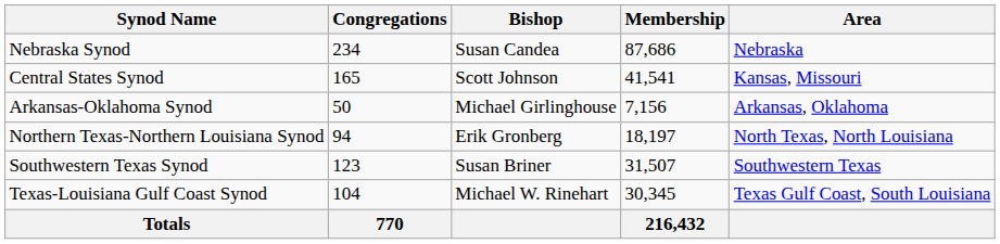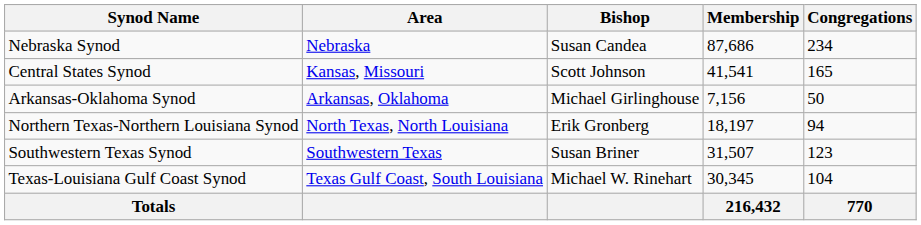columns swapped: Area <-> Congregations
